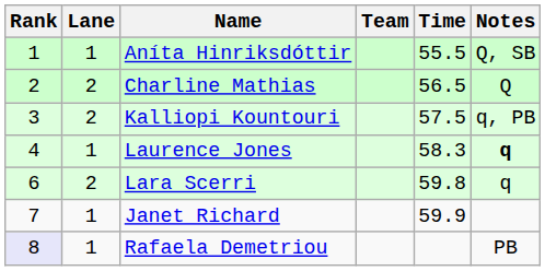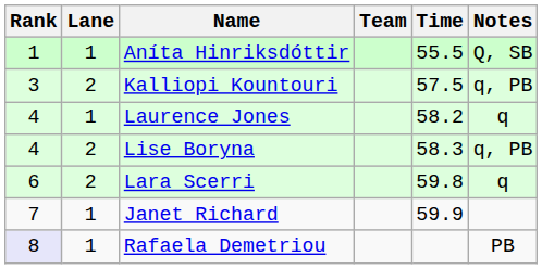- row: 2 | 2 | Charline Mathias | 56.5 | Q
Laurence Jones | Time: 58.3 -> 58.2
Laurence Jones | Notes: bold -> normal
+ row: 4 | 2 | Lise Boryna | 58.3 | q, PB
